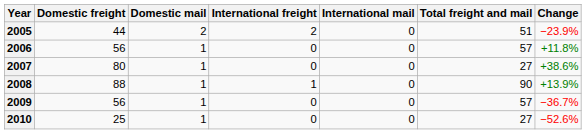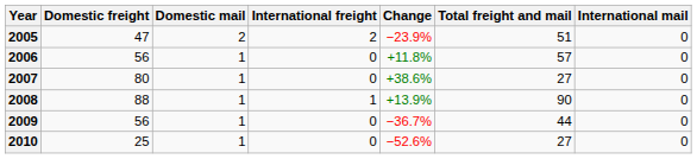columns swapped: International mail <-> Change
2005 | Domestic freight: 44 -> 47
2009 | Total freight and mail: 57 -> 44
